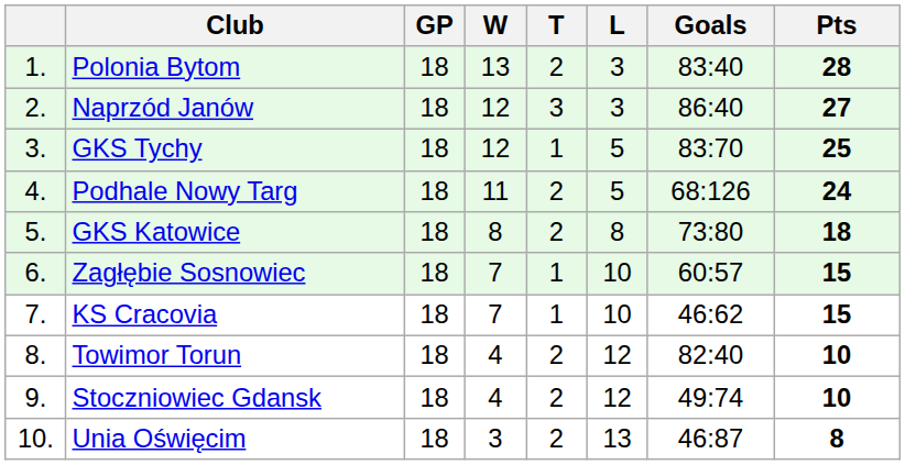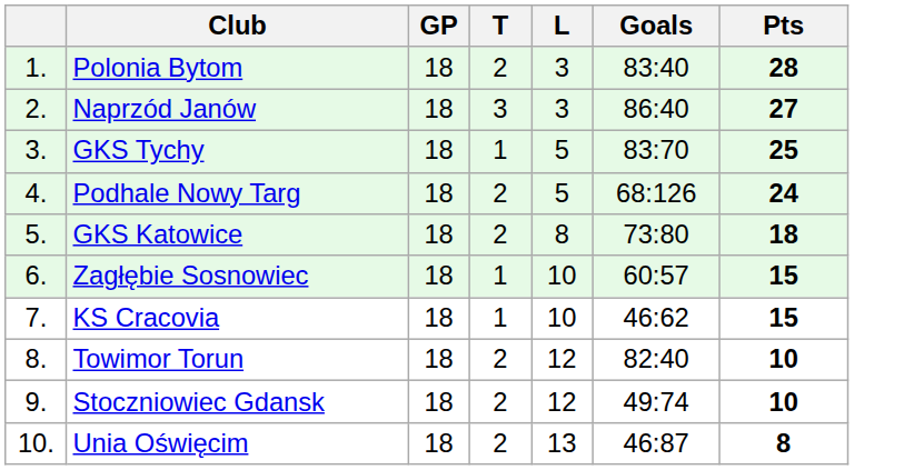- column: W | 13 | 12 | 12 | 11 | 8 | 7 | 7 | 4 | 4 | 3
